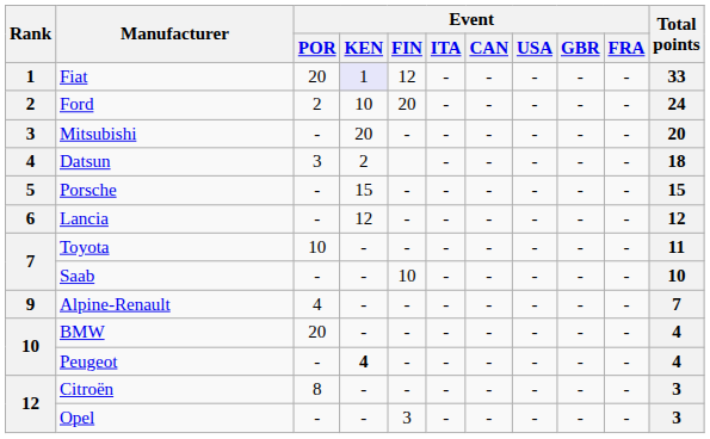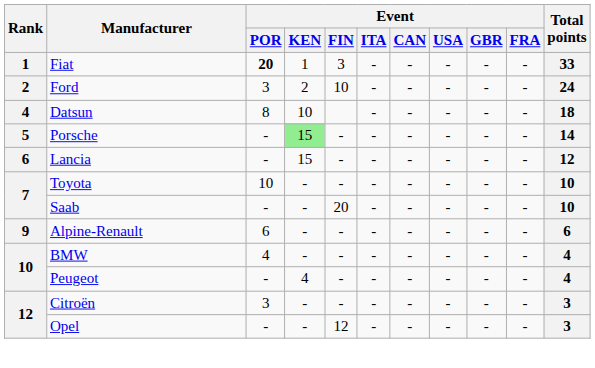Fiat | Event / POR: normal -> bold
Fiat | Event / KEN: lavender background -> no background
Fiat | Event / FIN: 12 -> 3
Ford | Event / POR: 2 -> 3
Ford | Event / KEN: 10 -> 2
Ford | Event / FIN: 20 -> 10
- row: 3 | Mitsubishi | - | 20 | - | - | - | - | - | - | 20
Datsun | Event / POR: 3 -> 8
Datsun | Event / KEN: 2 -> 10
Porsche | Event / KEN: no background -> lightgreen background
Porsche | Total points: 15 -> 14
Lancia | Event / KEN: 12 -> 15
Toyota | Total points: 11 -> 10
Saab | Event / FIN: 10 -> 20
Alpine-Renault | Event / POR: 4 -> 6
Alpine-Renault | Total points: 7 -> 6
BMW | Event / POR: 20 -> 4
Peugeot | Event / KEN: bold -> normal
Citroën | Event / POR: 8 -> 3
Opel | Event / FIN: 3 -> 12
